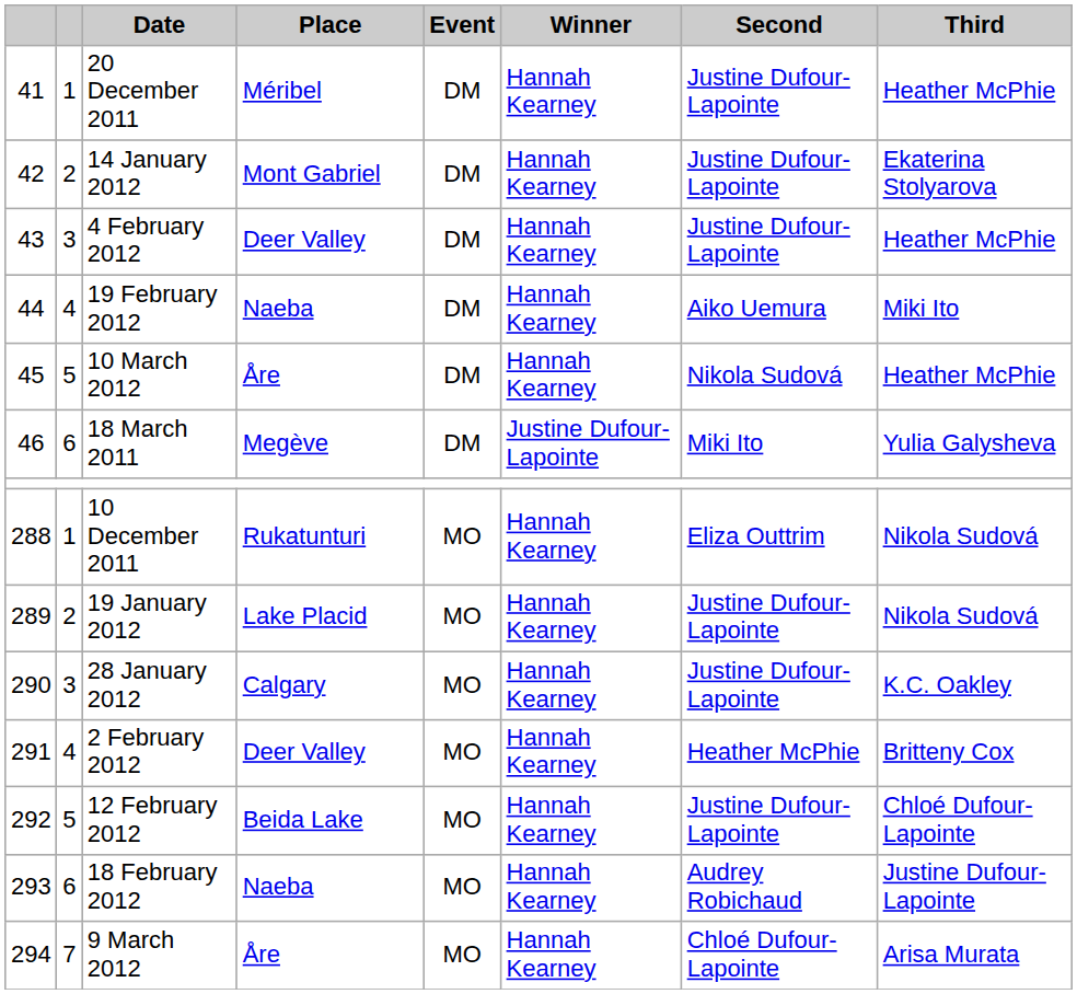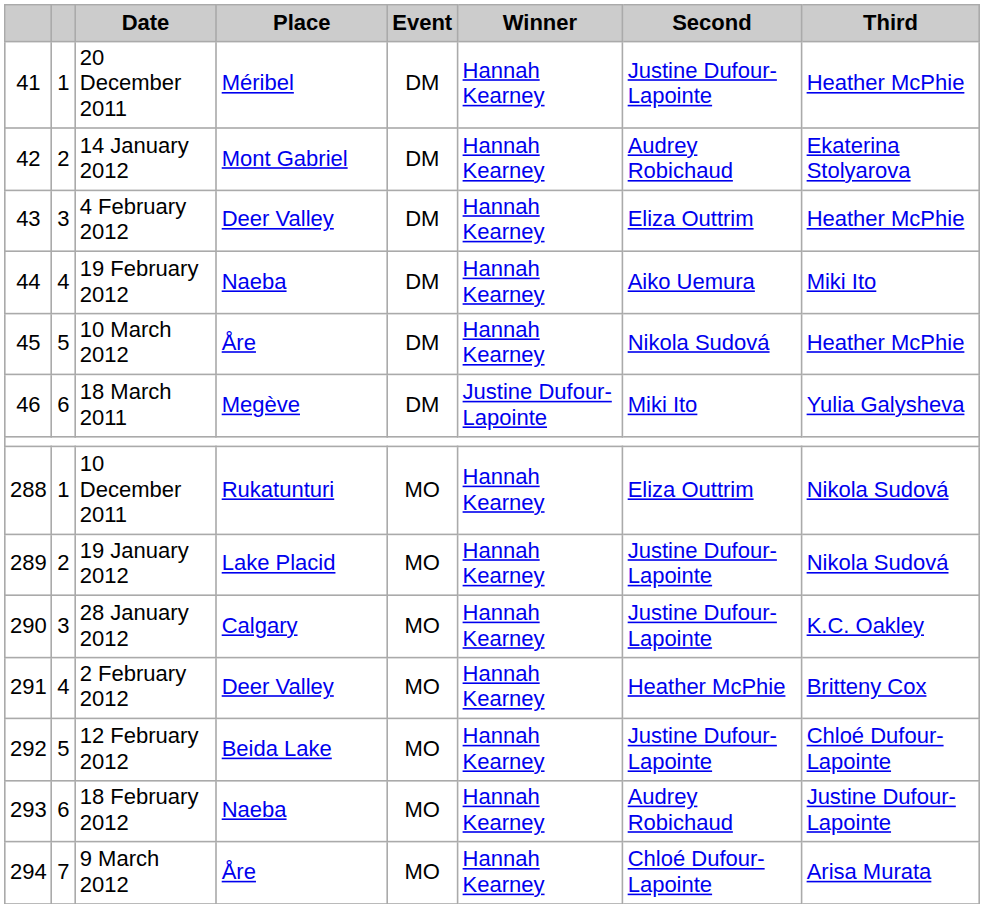14 January 2012 | Second: Justine Dufour-Lapointe -> Audrey Robichaud
4 February 2012 | Second: Justine Dufour-Lapointe -> Eliza Outtrim
